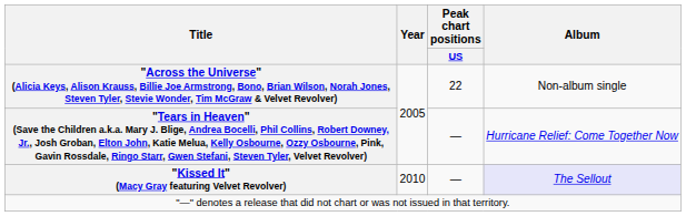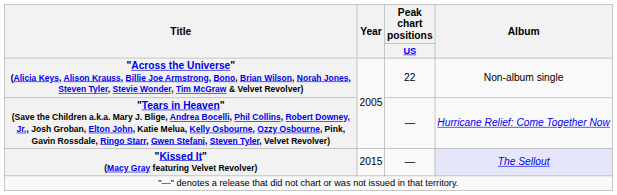"Kissed It" (Macy Gray featuring Velvet Revolver) | Year: 2010 -> 2015
